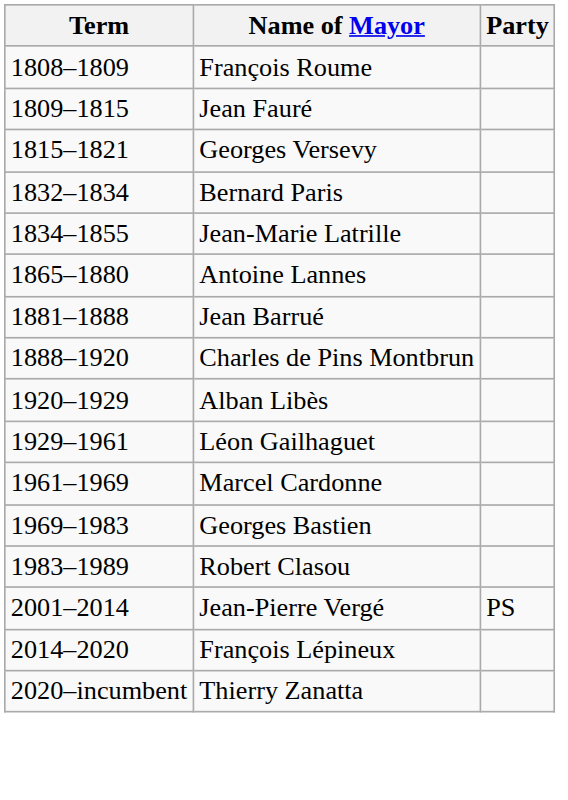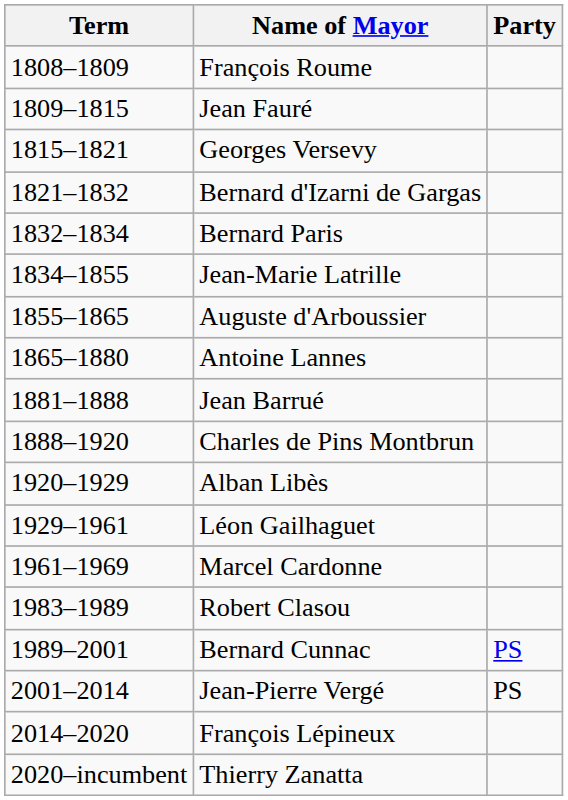+ row: 1821–1832 | Bernard d'Izarni de Gargas
+ row: 1855–1865 | Auguste d'Arboussier
- row: 1969–1983 | Georges Bastien
+ row: 1989–2001 | Bernard Cunnac | PS
